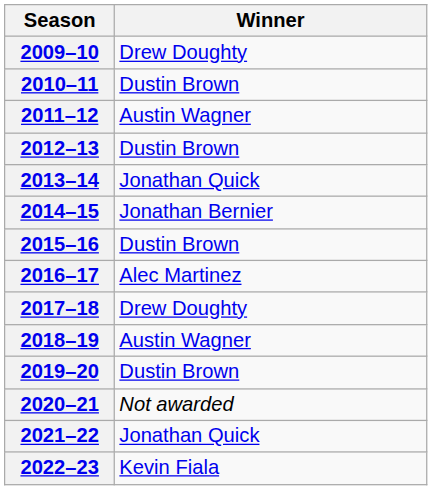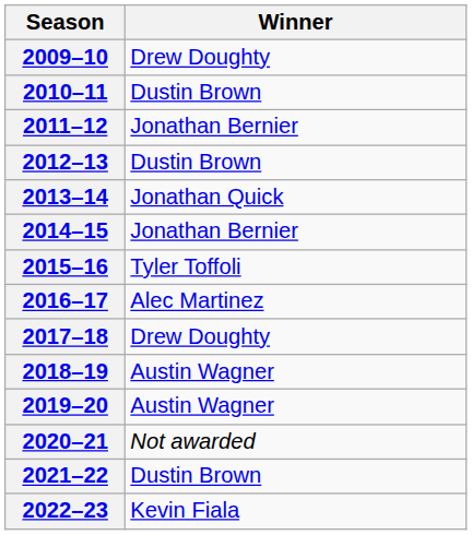2011–12 | Winner: Austin Wagner -> Jonathan Bernier
2015–16 | Winner: Dustin Brown -> Tyler Toffoli
2019–20 | Winner: Dustin Brown -> Austin Wagner
2021–22 | Winner: Jonathan Quick -> Dustin Brown
